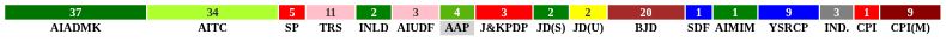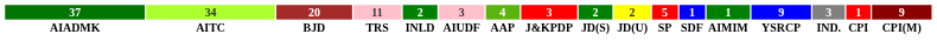columns swapped: 20 <-> 5
AIADMK | 4: lightgrey background -> no background
